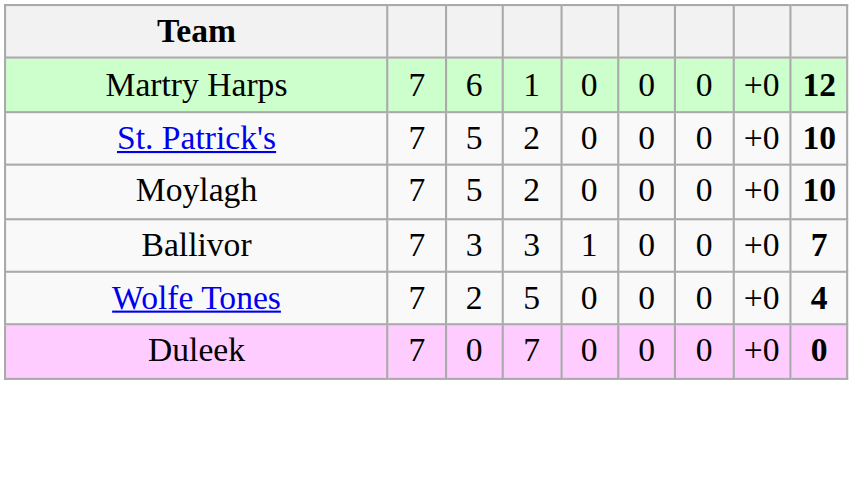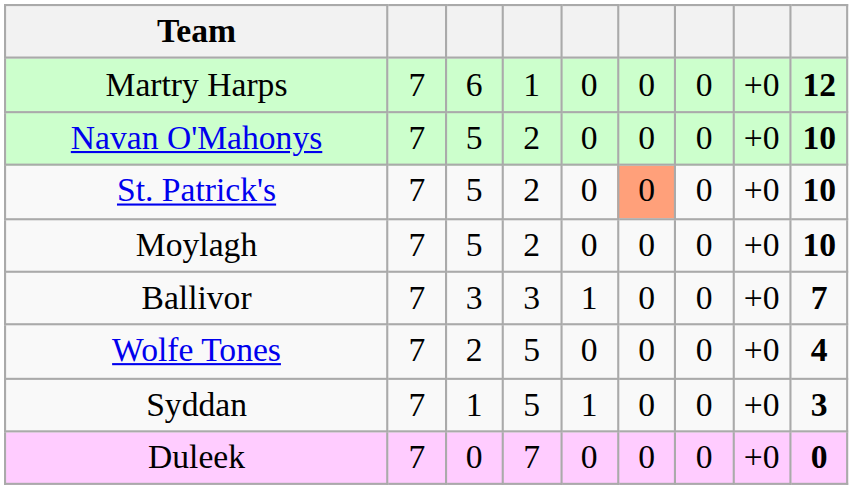+ row: Navan O'Mahonys | 7 | 5 | 2 | 0 | 0 | 0 | +0 | 10
St. Patrick's | column 6: no background -> lightsalmon background
+ row: Syddan | 7 | 1 | 5 | 1 | 0 | 0 | +0 | 3
